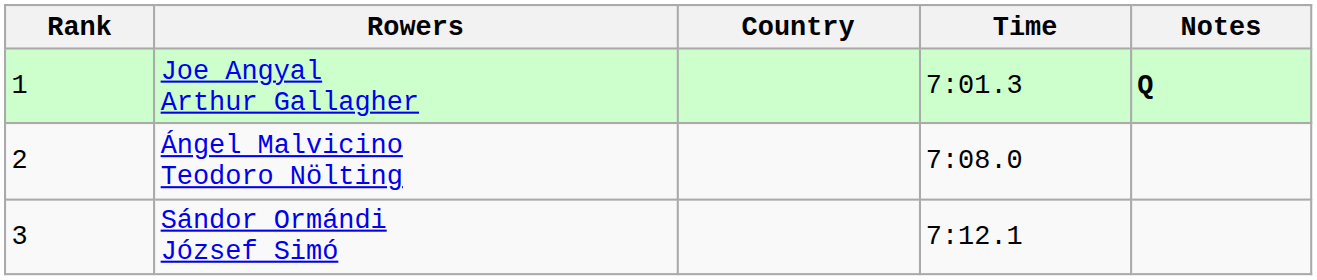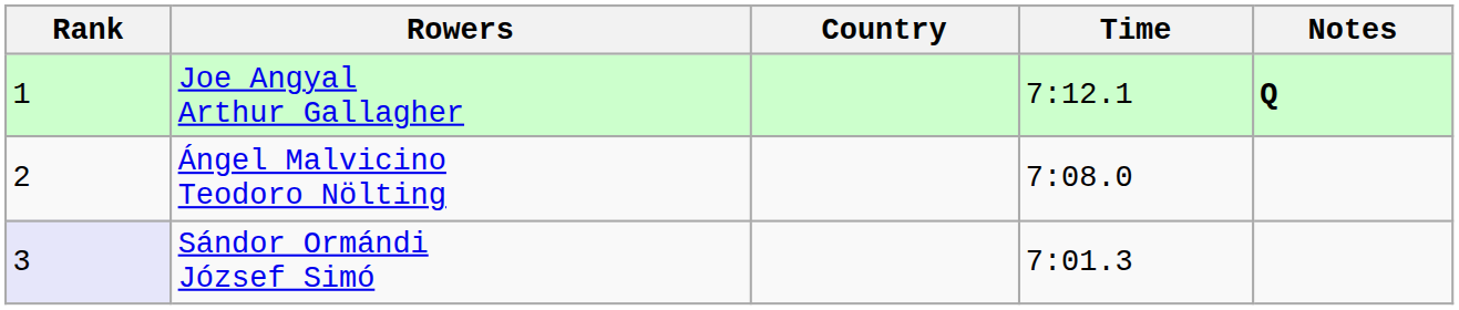Joe Angyal Arthur Gallagher | Time: 7:01.3 -> 7:12.1
Sándor Ormándi József Simó | Rank: no background -> lavender background
Sándor Ormándi József Simó | Time: 7:12.1 -> 7:01.3
